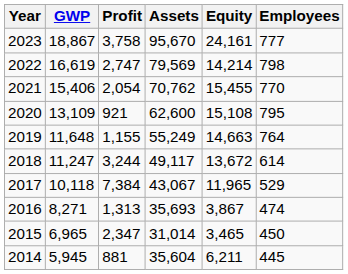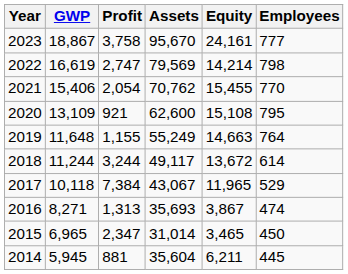2018 | GWP: 11,247 -> 11,244
